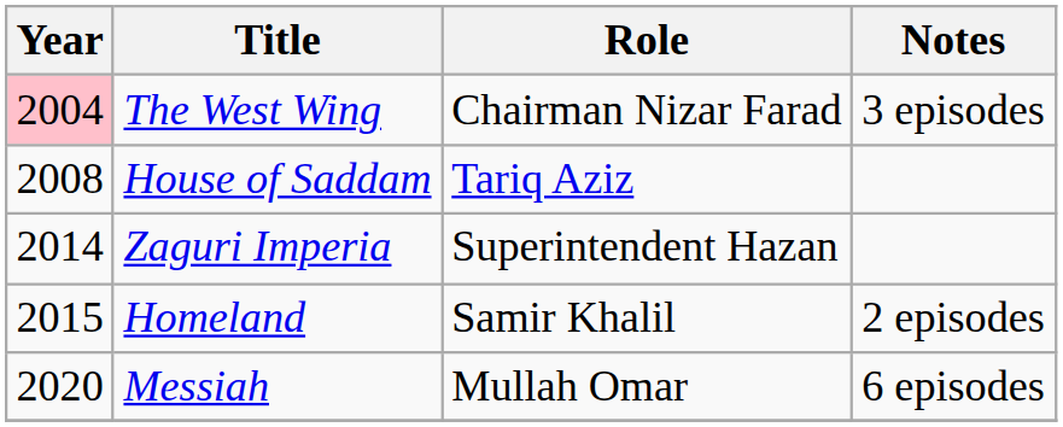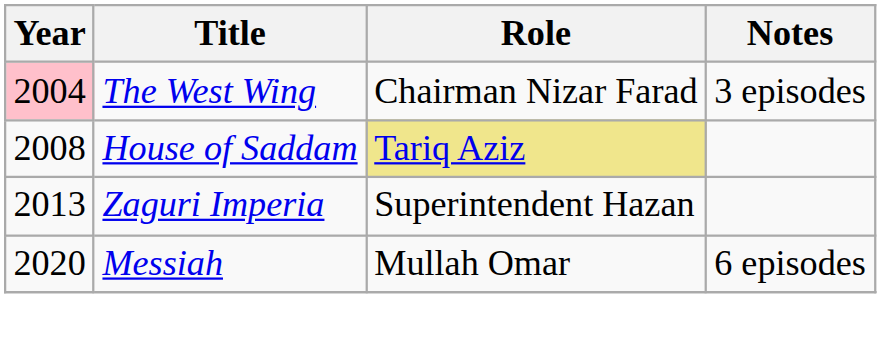House of Saddam | Role: no background -> khaki background
Zaguri Imperia | Year: 2014 -> 2013
- row: 2015 | Homeland | Samir Khalil | 2 episodes
